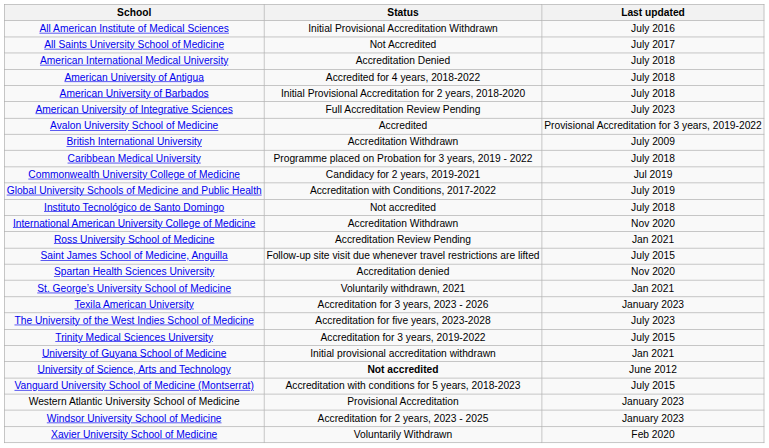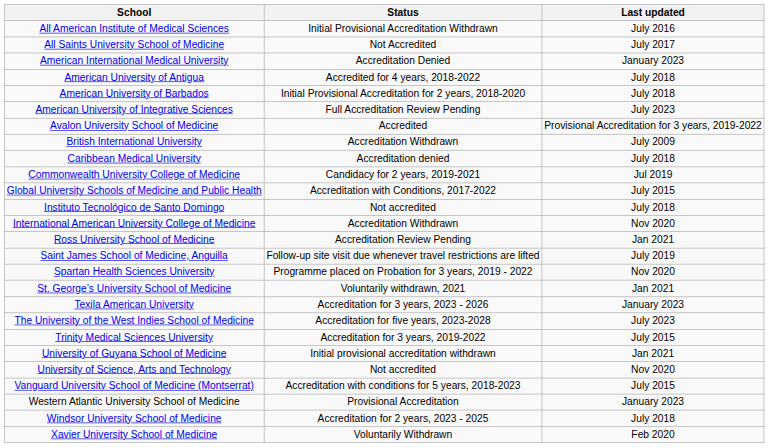American International Medical University | Last updated: July 2018 -> January 2023
Caribbean Medical University | Status: Programme placed on Probation for 3 years, 2019 - 2022 -> Accreditation denied
Global University Schools of Medicine and Public Health | Last updated: July 2019 -> July 2015
Saint James School of Medicine, Anguilla | Last updated: July 2015 -> July 2019
Spartan Health Sciences University | Status: Accreditation denied -> Programme placed on Probation for 3 years, 2019 - 2022
University of Science, Arts and Technology | Status: bold -> normal
University of Science, Arts and Technology | Last updated: June 2012 -> Nov 2020
Windsor University School of Medicine | Last updated: January 2023 -> July 2018
